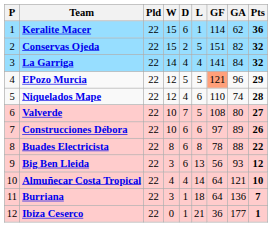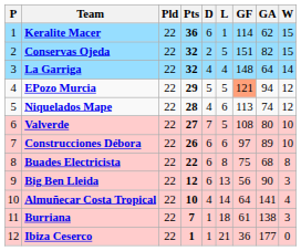columns swapped: W <-> Pts
La Garriga | GF: 141 -> 148
La Garriga | GA: 84 -> 64
EPozo Murcia | GA: 96 -> 94
Niquelados Mape | GF: 110 -> 113
Buades Electricista | GF: 78 -> 75
Buades Electricista | GA: 88 -> 68
Big Ben Lleida | GA: 93 -> 90
Almuñecar Costa Tropical | GA: 121 -> 141
Burriana | GF: 64 -> 61
Burriana | GA: 136 -> 138
